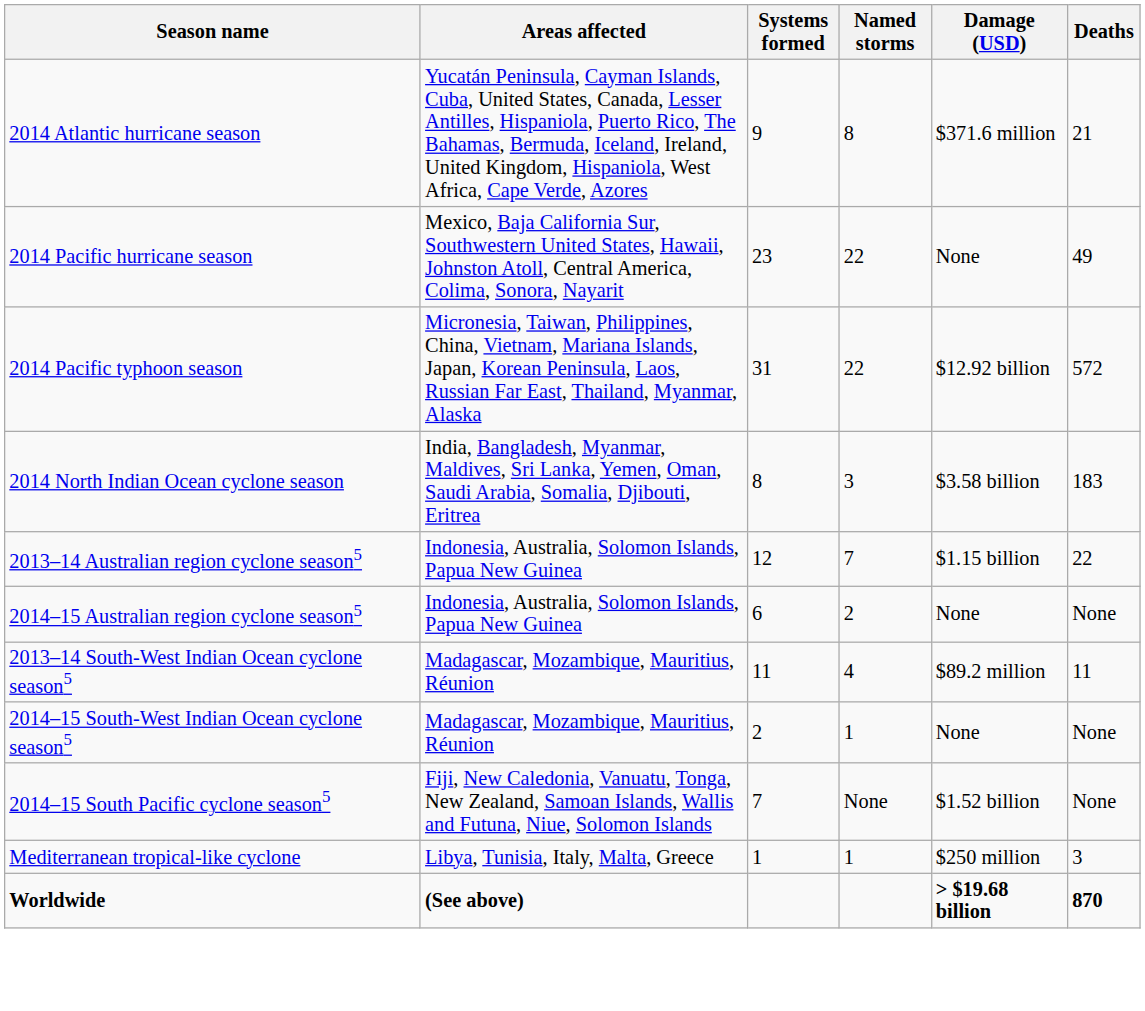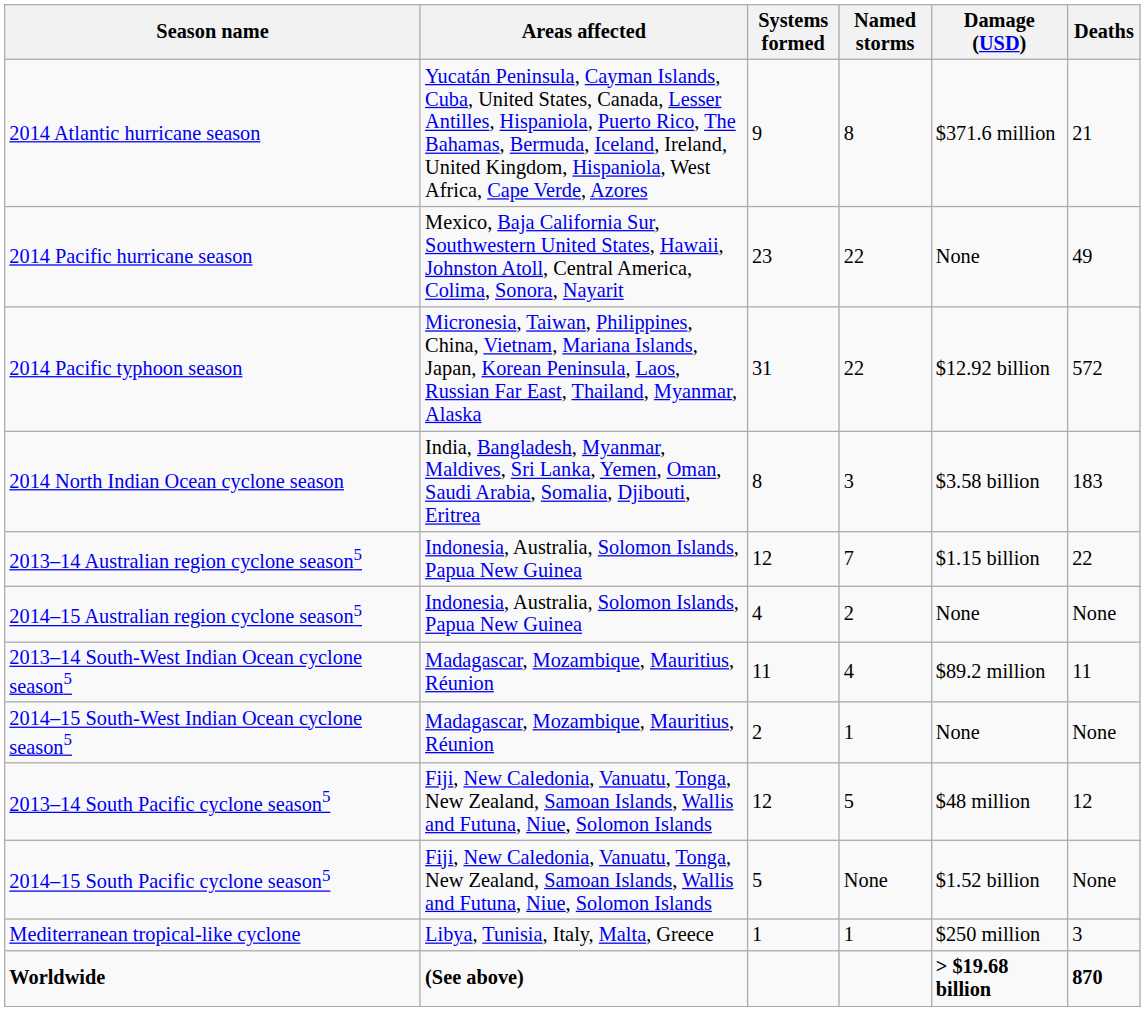2014–15 Australian region cyclone season5 | Systems formed: 6 -> 4
+ row: 2013–14 South Pacific cyclone season5 | Fiji, New Caledonia, Vanuatu, Tonga, New Zealand, Samoan Islands, Wallis and Futuna, Niue, Solomon Islands | 12 | 5 | $48 million | 12
2014–15 South Pacific cyclone season5 | Systems formed: 7 -> 5
